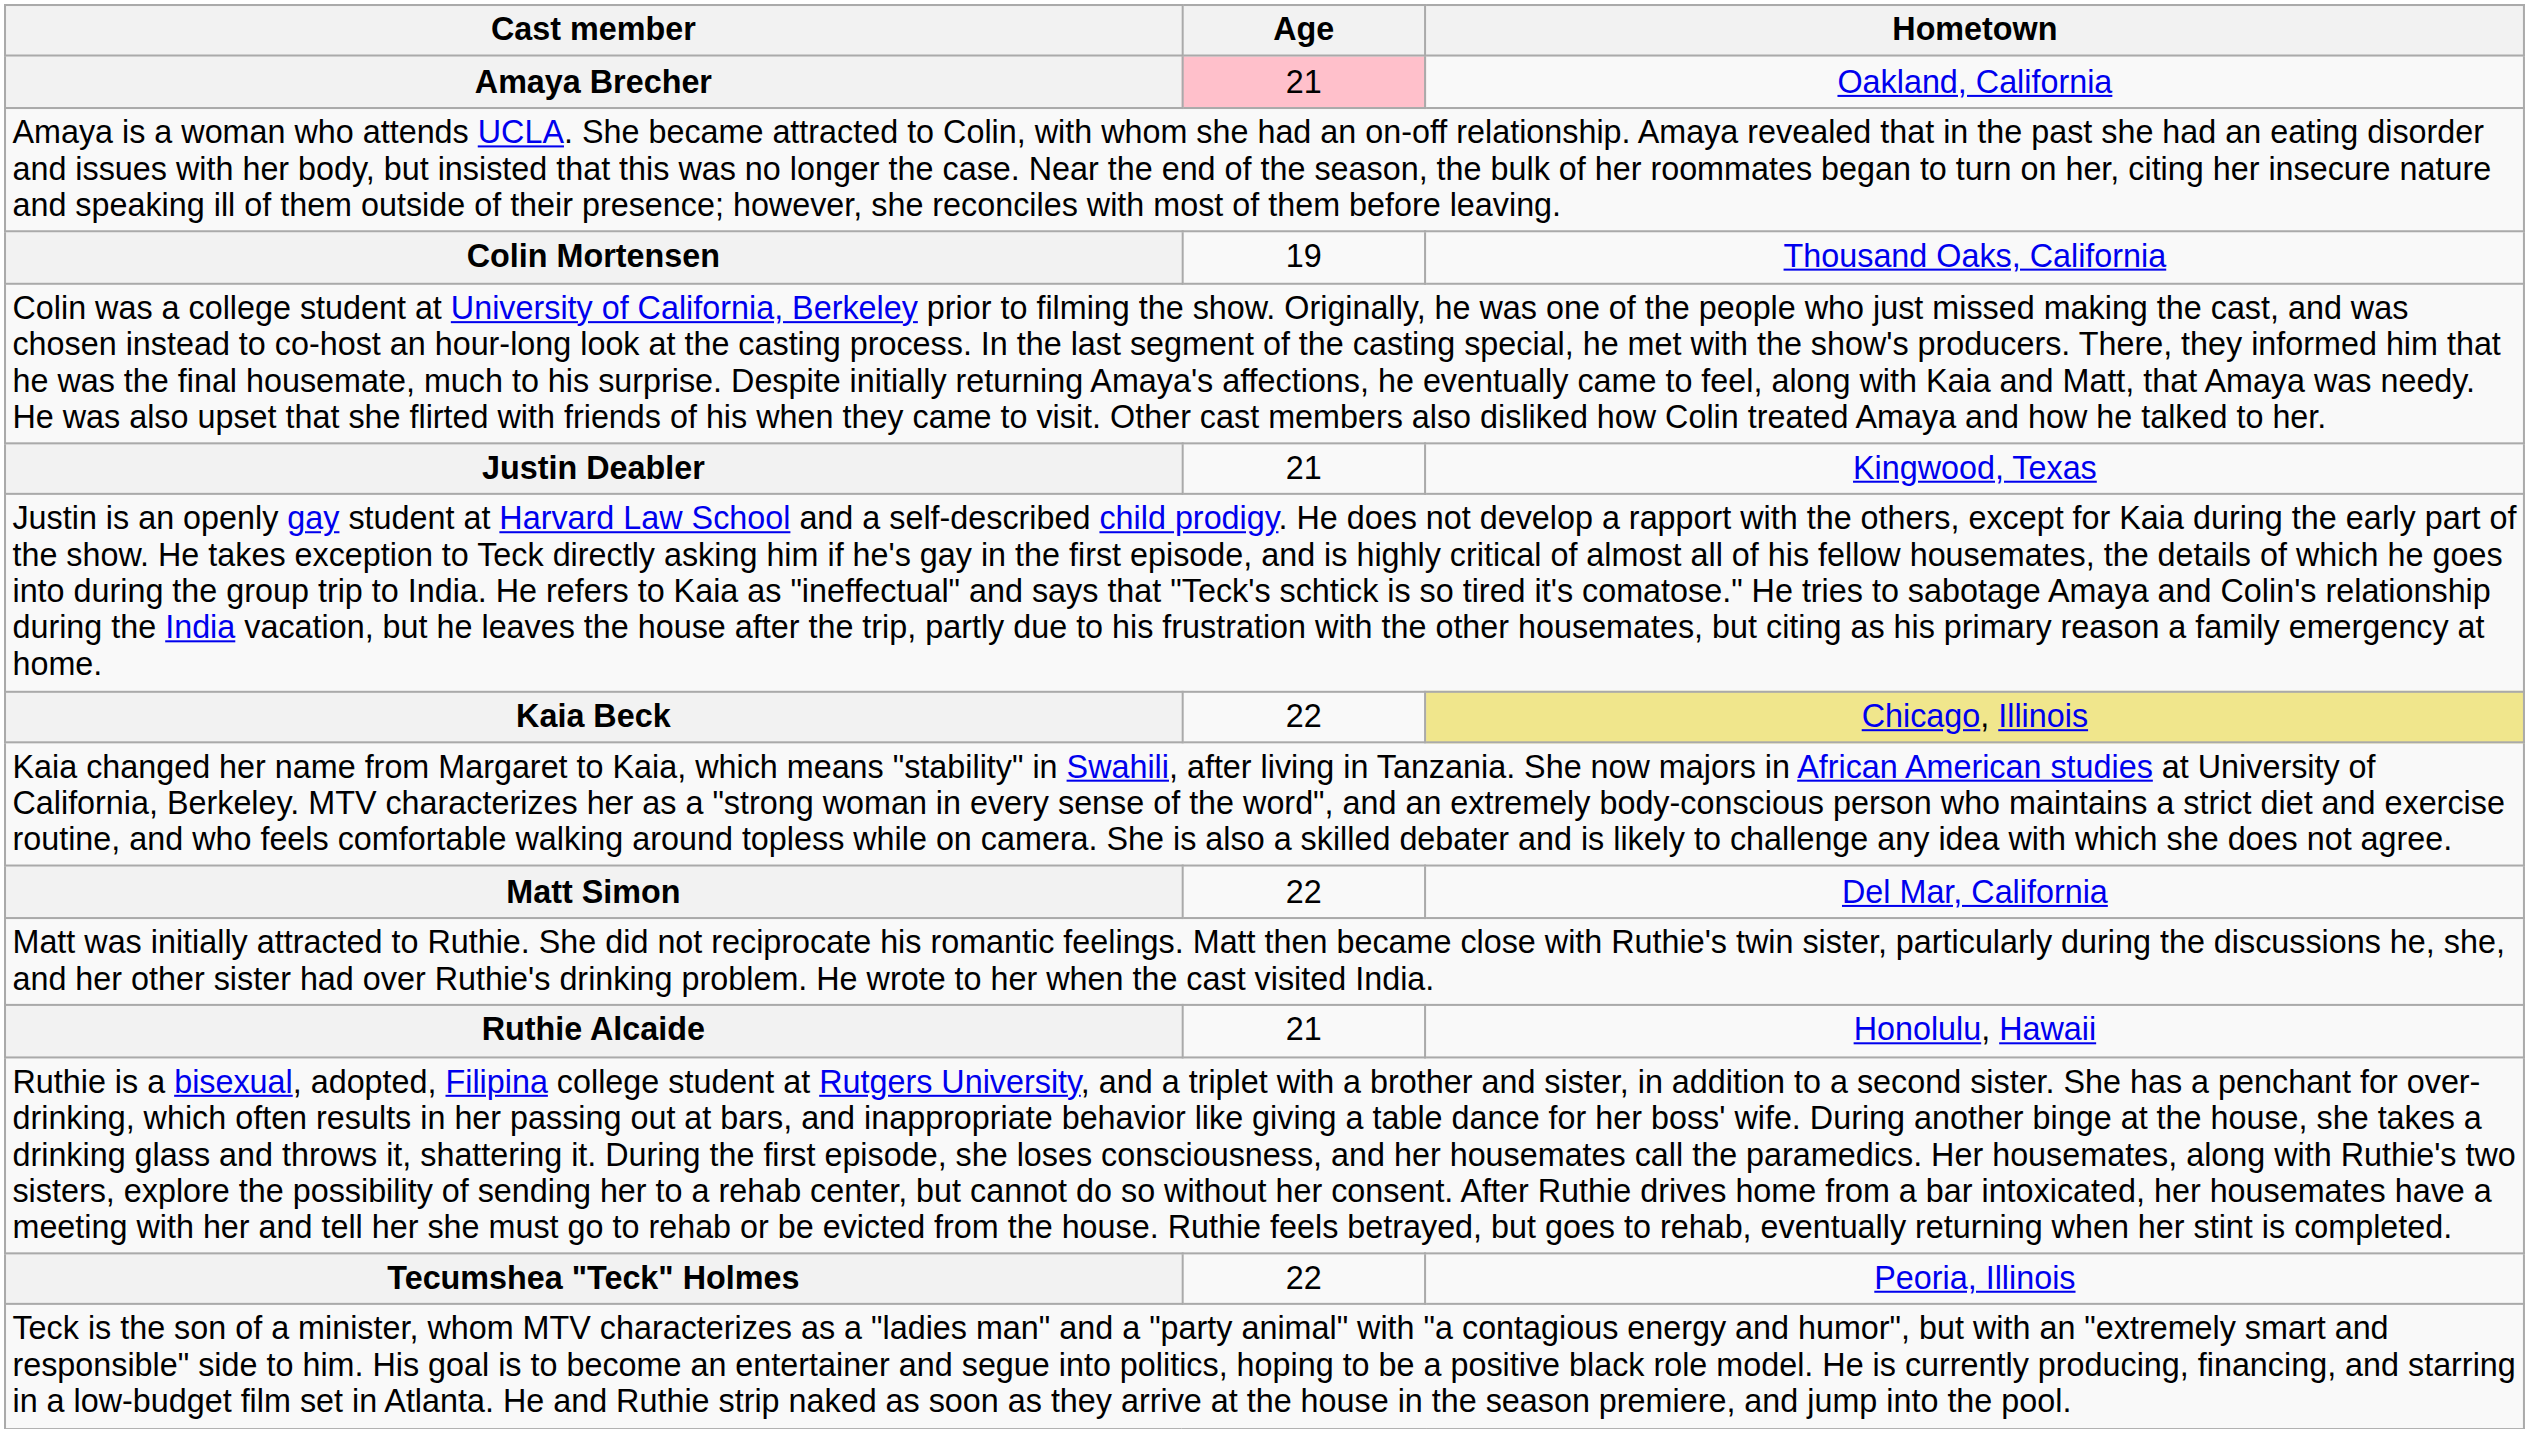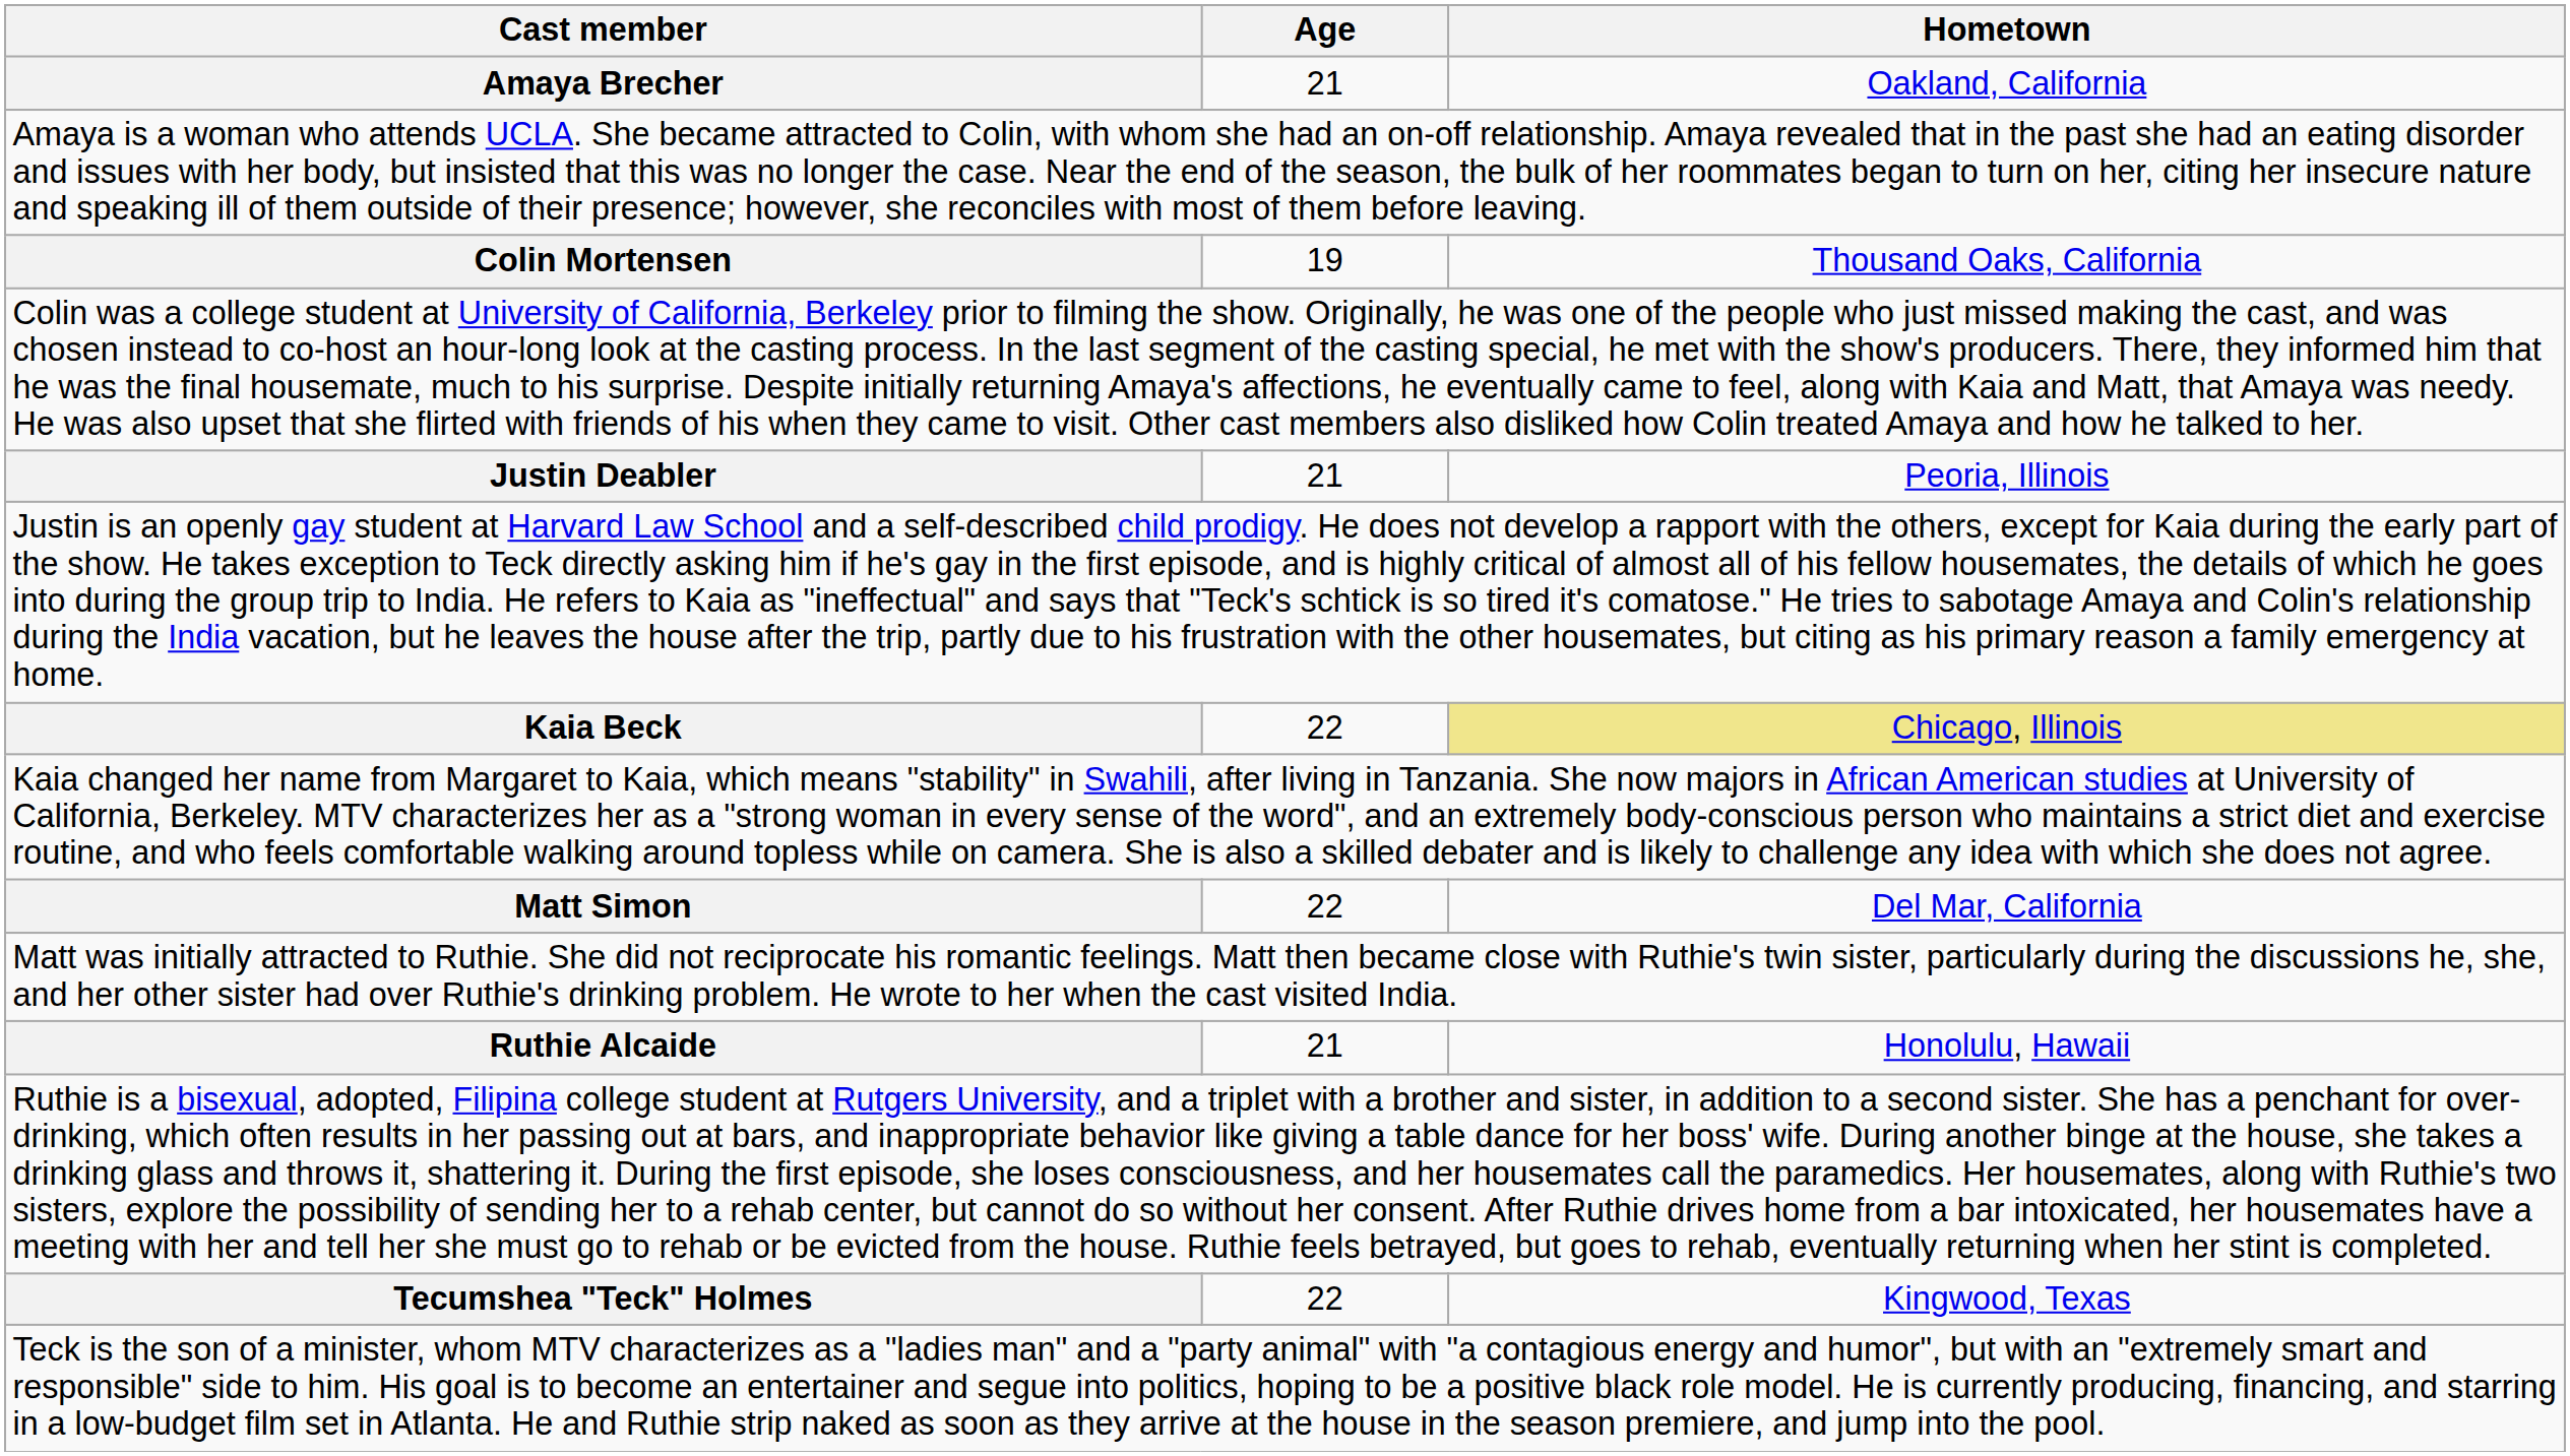Amaya Brecher | Age: pink background -> no background
Justin Deabler | Hometown: Kingwood, Texas -> Peoria, Illinois
Tecumshea "Teck" Holmes | Hometown: Peoria, Illinois -> Kingwood, Texas
